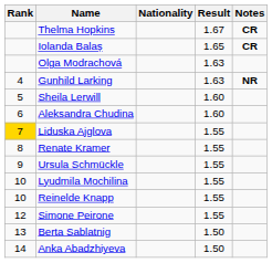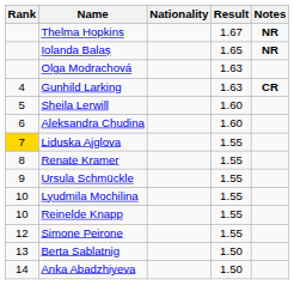Thelma Hopkins | Notes: CR -> NR
Iolanda Balaș | Notes: CR -> NR
Gunhild Larking | Notes: NR -> CR
